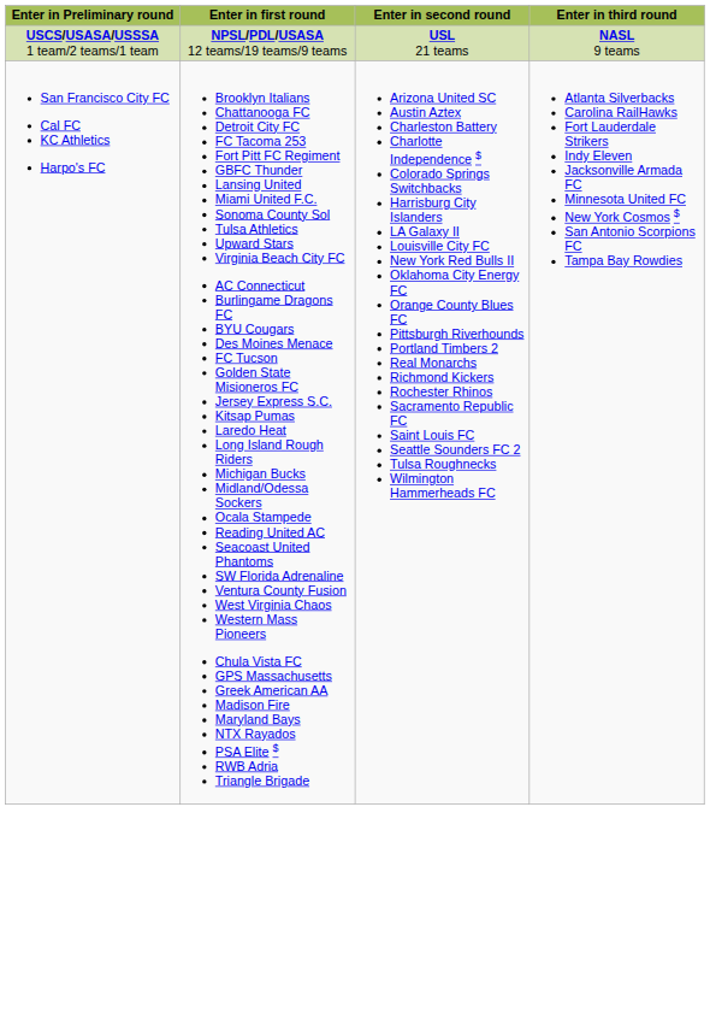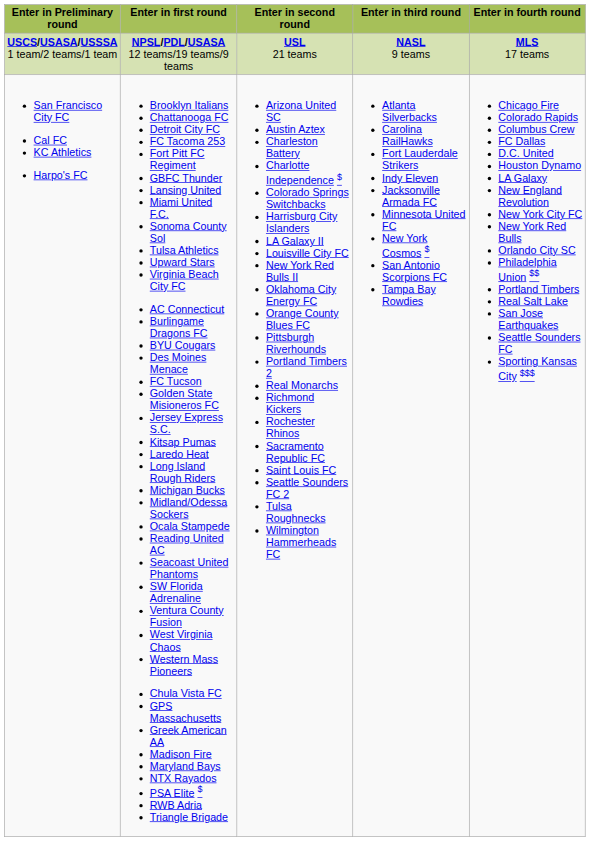+ column: Enter in fourth round | MLS 17 teams | Chicago Fire Colorado Rapids Columbus Crew FC Dallas D.C. United Houston Dynamo LA Galaxy New England Revolution New York City FC New York Red Bulls Orlando City SC Philadelphia Union $$ Portland Timbers Real Salt Lake San Jose Earthquakes Seattle Sounders FC Sporting Kansas City $$$
